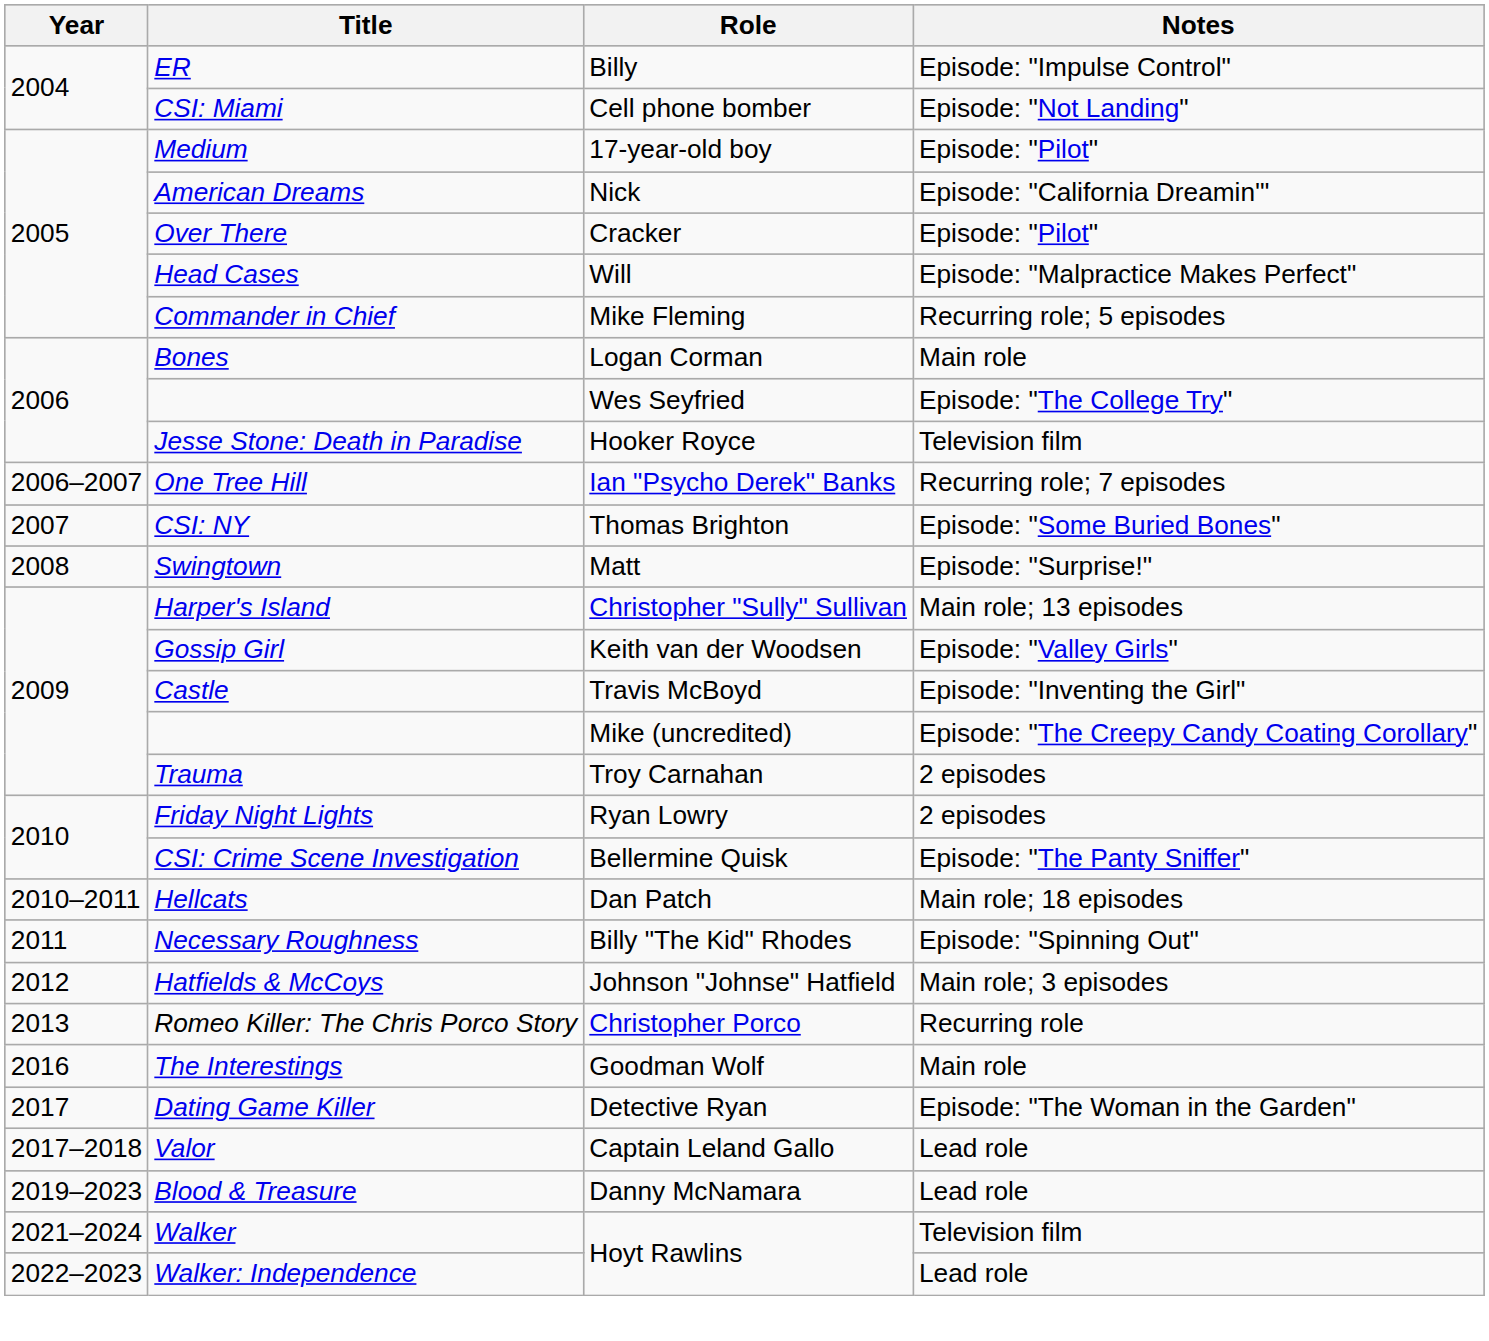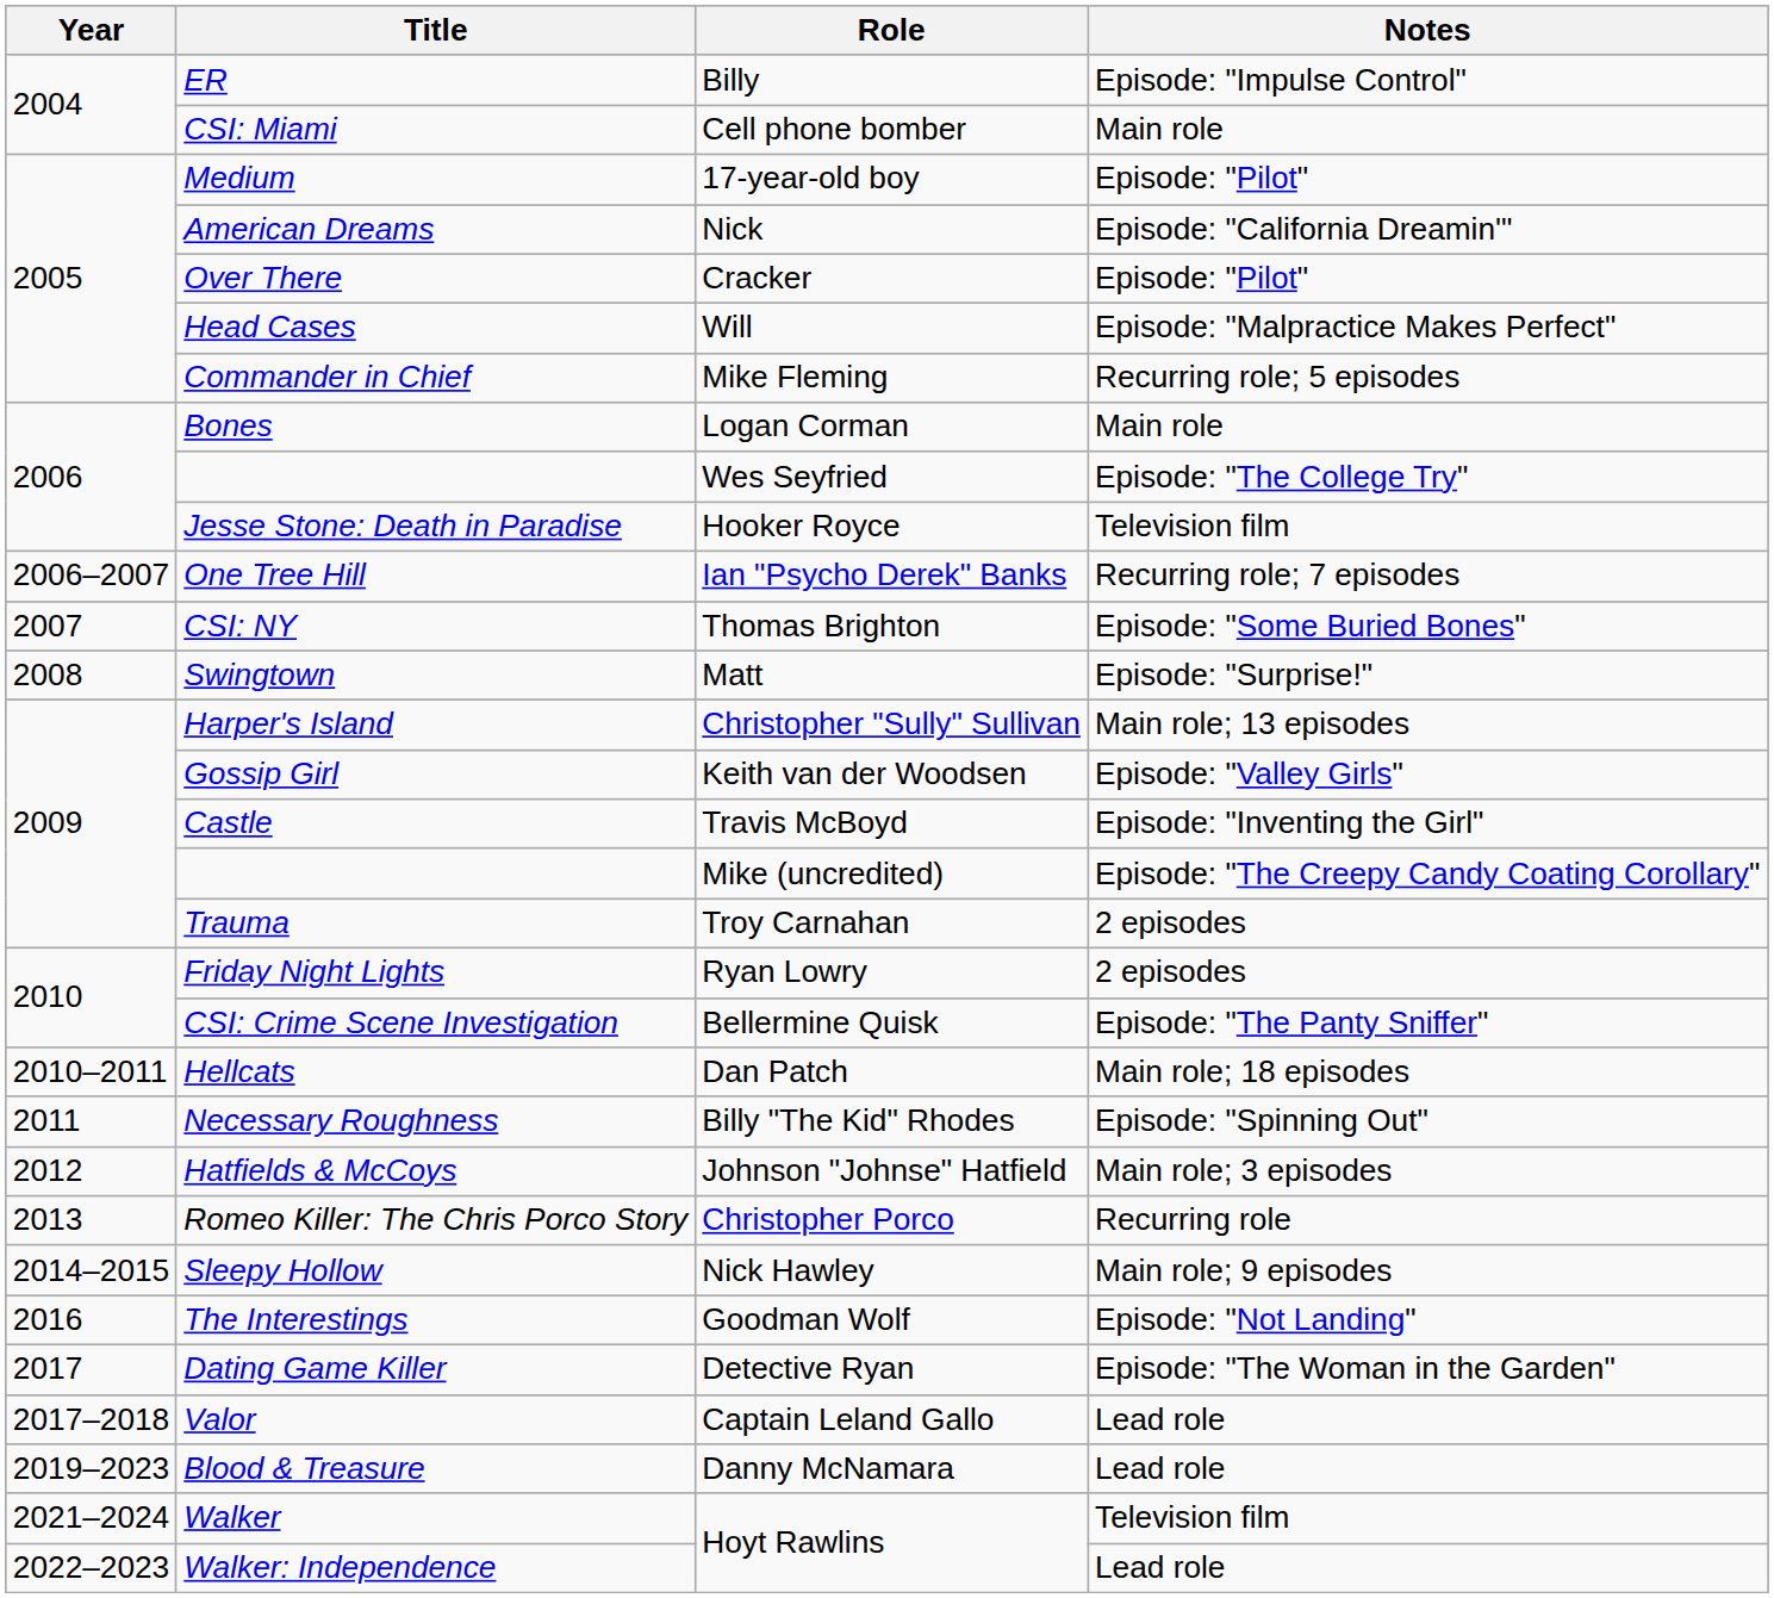CSI: Miami | Notes: Episode: "Not Landing" -> Main role
+ row: 2014–2015 | Sleepy Hollow | Nick Hawley | Main role; 9 episodes
The Interestings | Notes: Main role -> Episode: "Not Landing"
